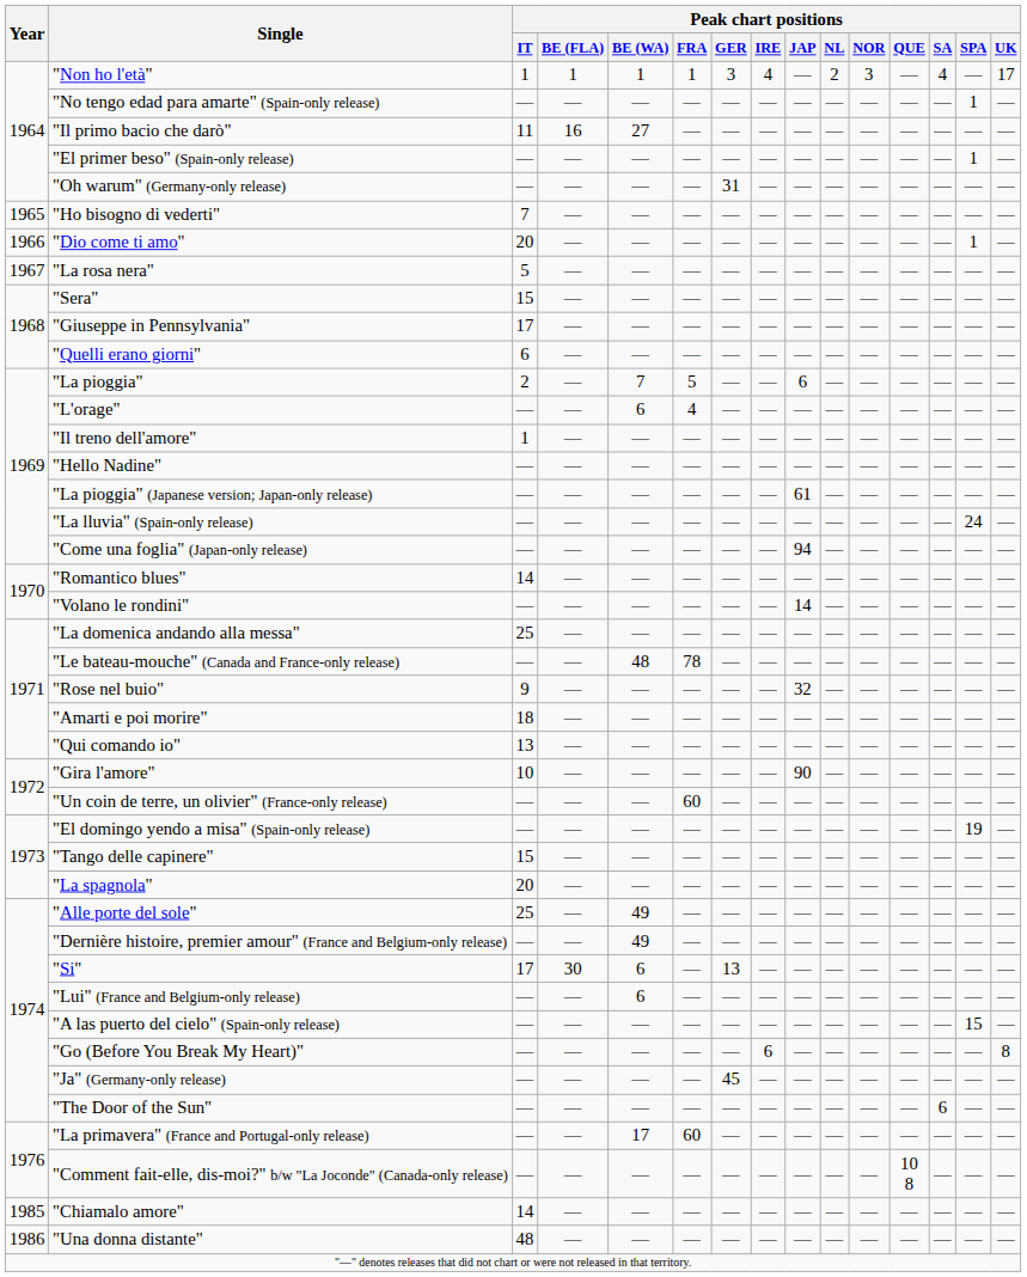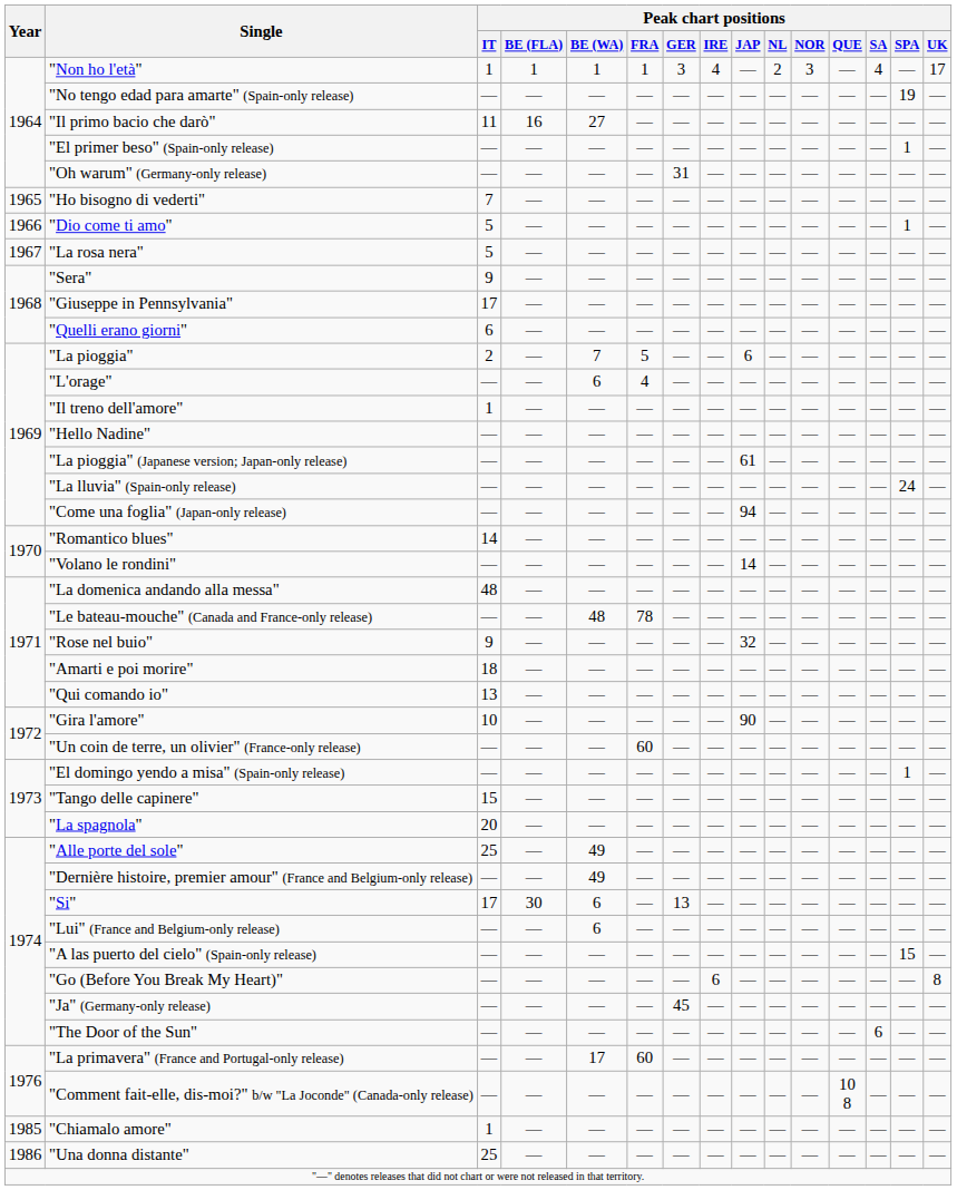"No tengo edad para amarte" (Spain-only release) | Peak chart positions / SPA: 1 -> 19
"Dio come ti amo" | Peak chart positions / IT: 20 -> 5
"Sera" | Peak chart positions / IT: 15 -> 9
"La domenica andando alla messa" | Peak chart positions / IT: 25 -> 48
"El domingo yendo a misa" (Spain-only release) | Peak chart positions / SPA: 19 -> 1
"Chiamalo amore" | Peak chart positions / IT: 14 -> 1
"Una donna distante" | Peak chart positions / IT: 48 -> 25
